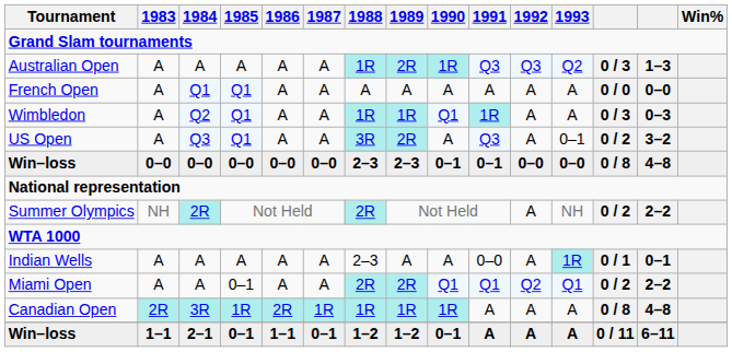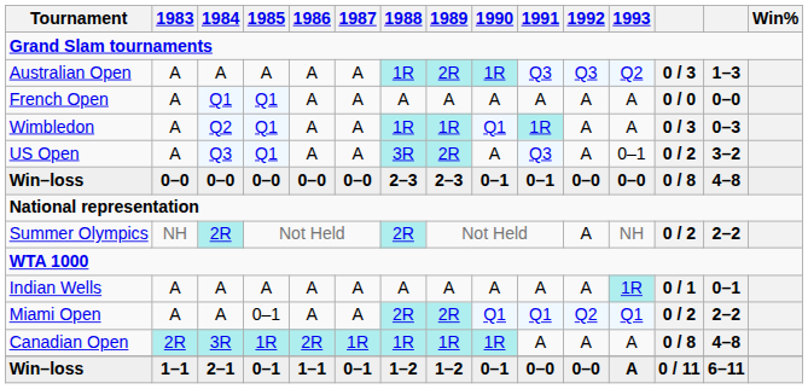Indian Wells | 1988: 2–3 -> A
Indian Wells | 1991: 0–0 -> A
Win–loss / 2–1 | 1991: A -> 0–0
Win–loss / 2–1 | 1992: A -> 0–0
